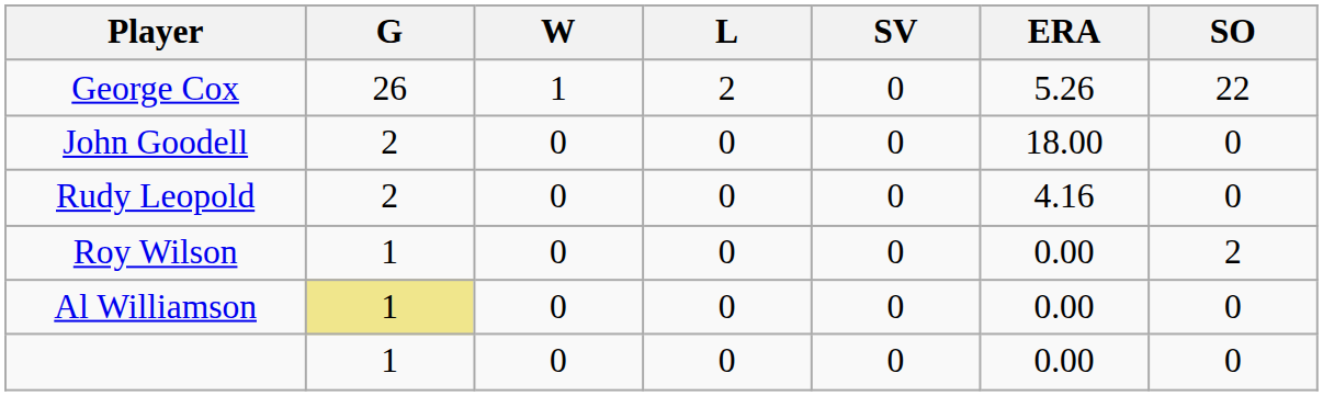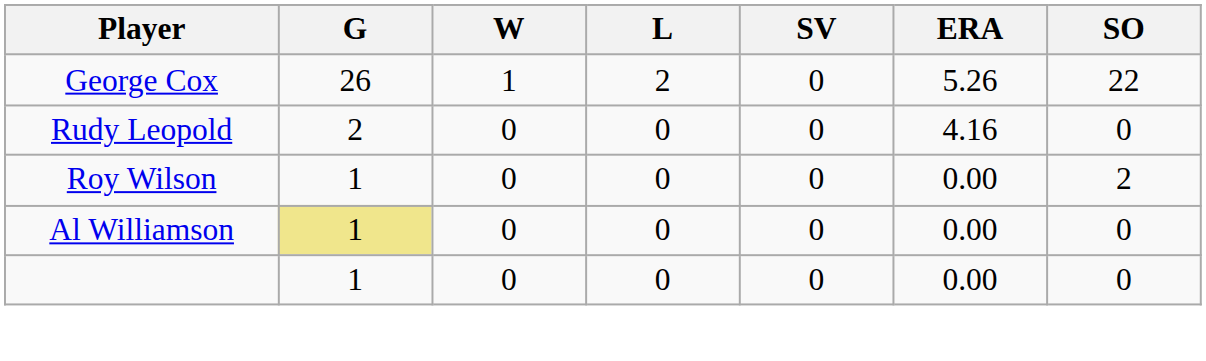- row: John Goodell | 2 | 0 | 0 | 0 | 18.00 | 0
